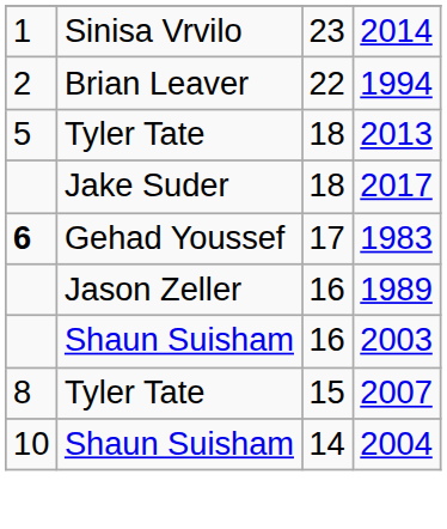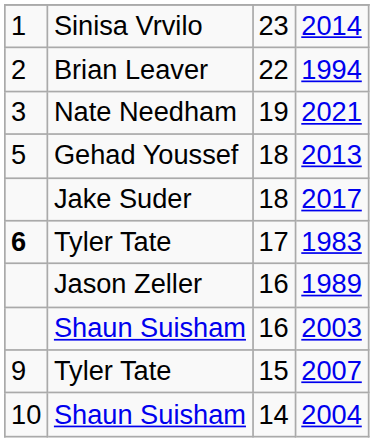+ row: 3 | Nate Needham | 19 | 2021
2013 | column 2: Tyler Tate -> Gehad Youssef
1983 | column 2: Gehad Youssef -> Tyler Tate
2007 | column 1: 8 -> 9
